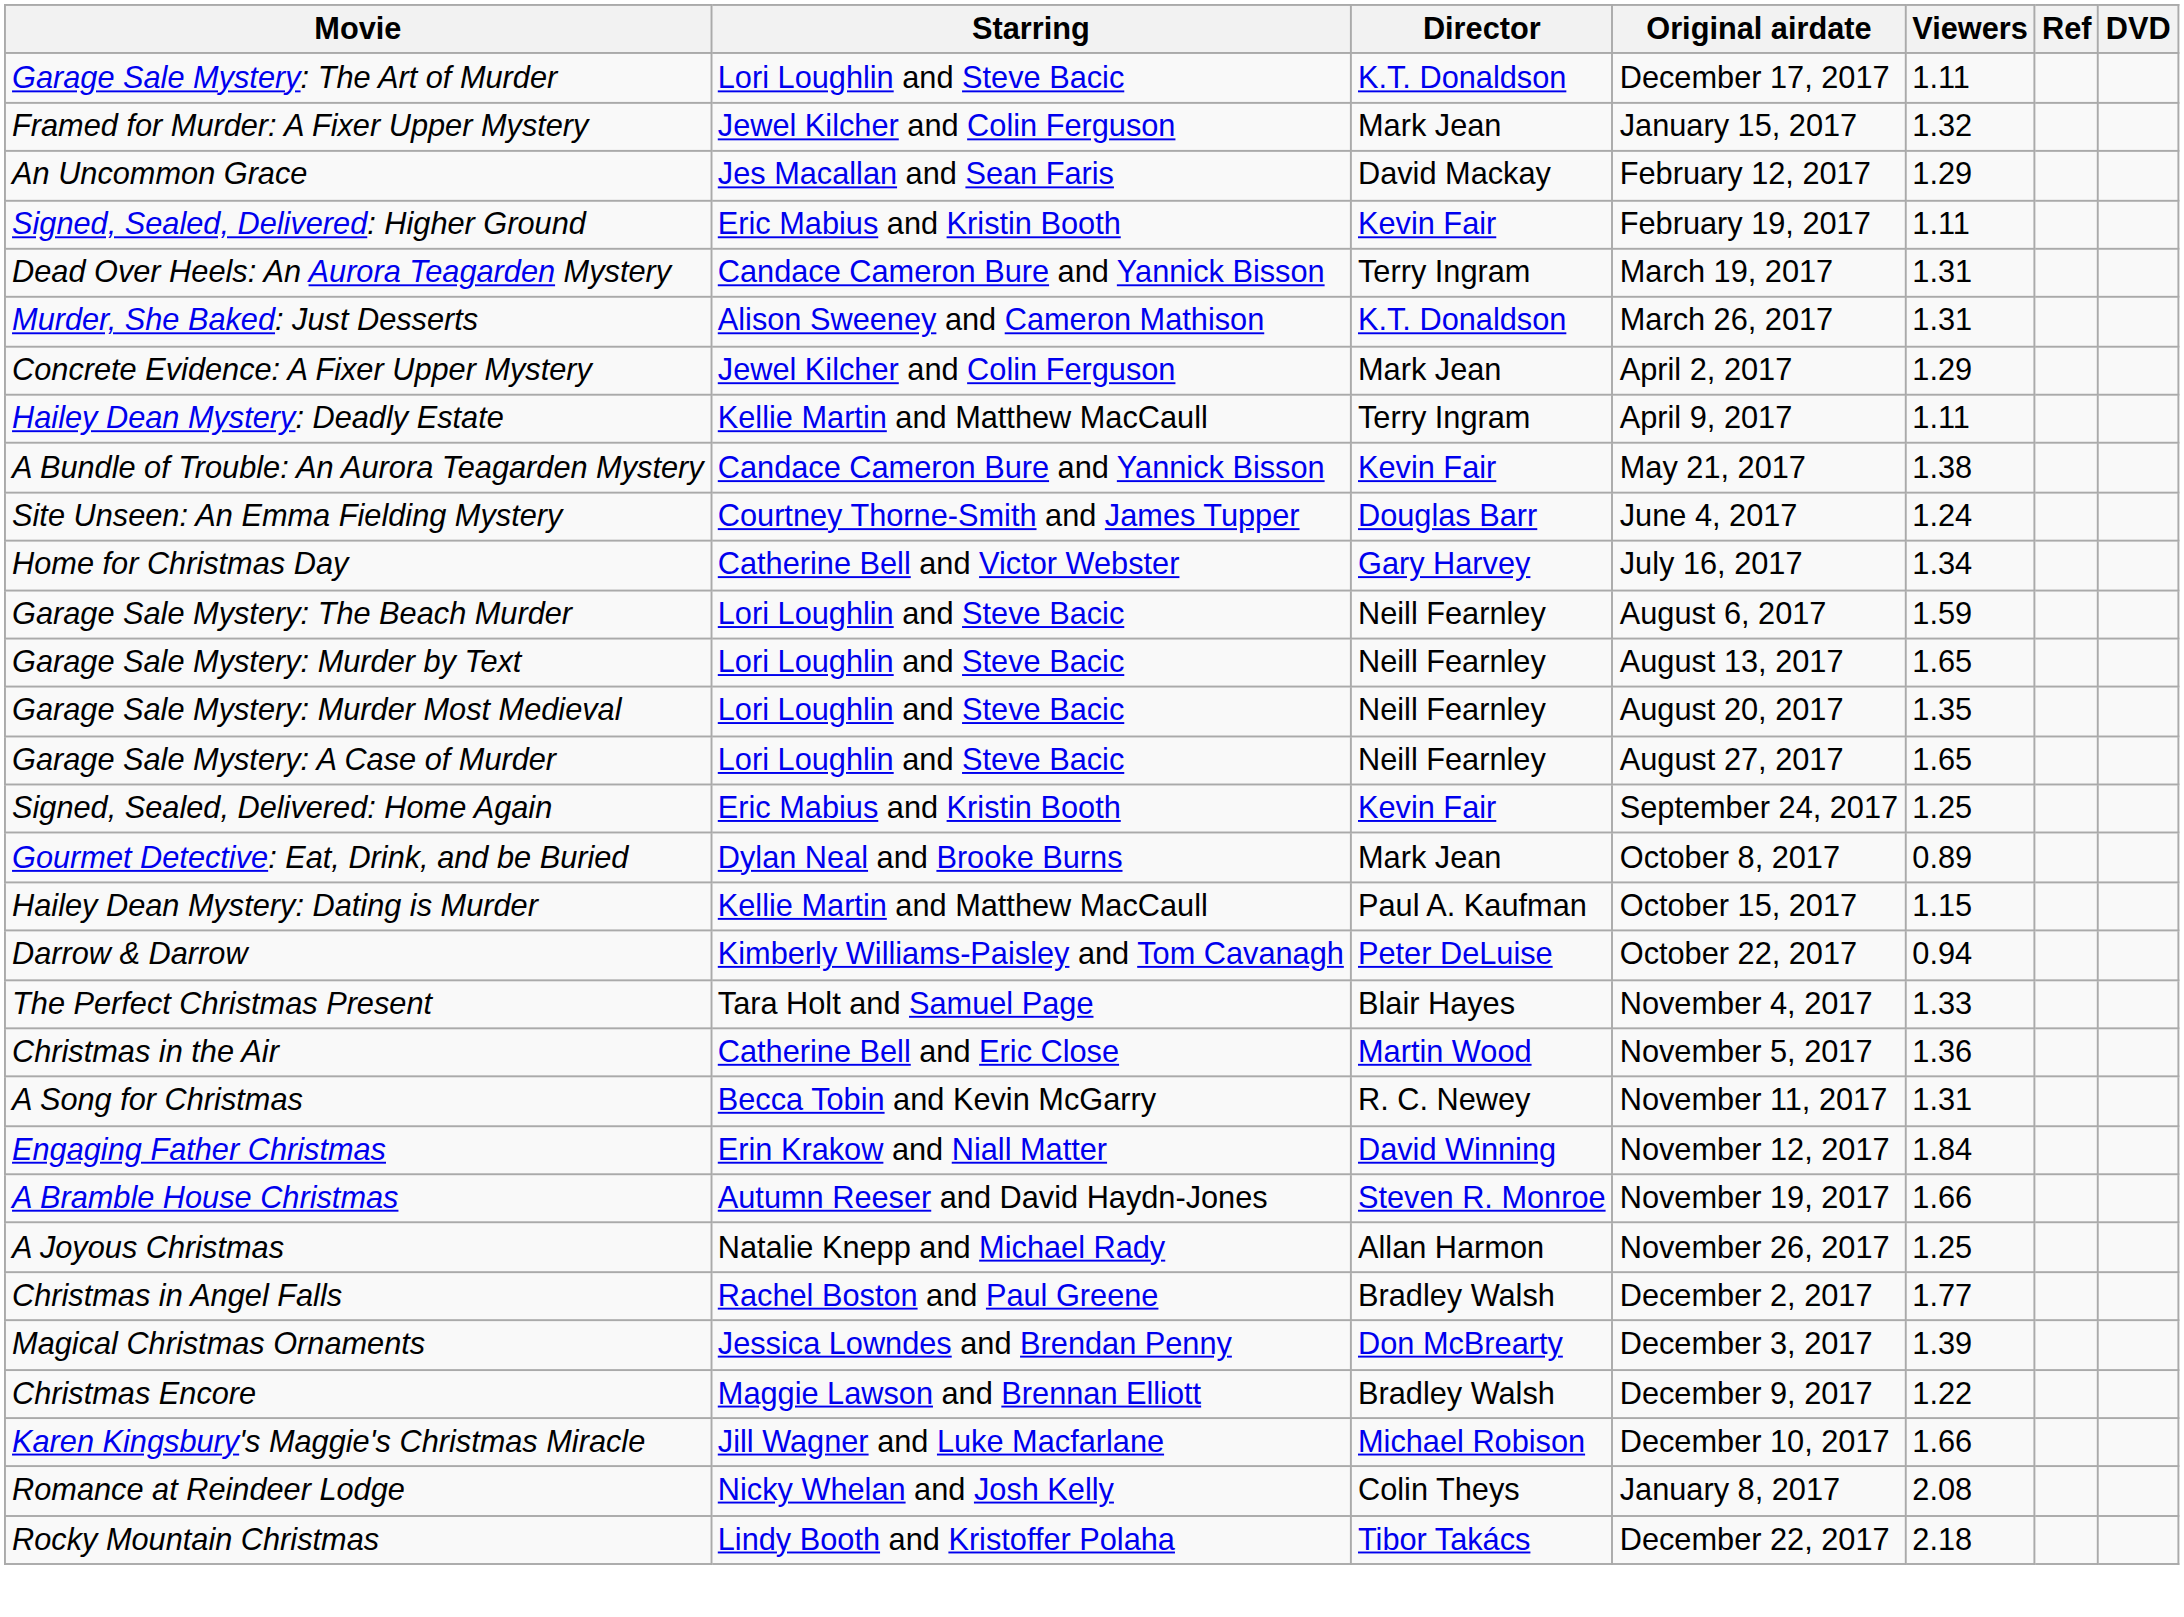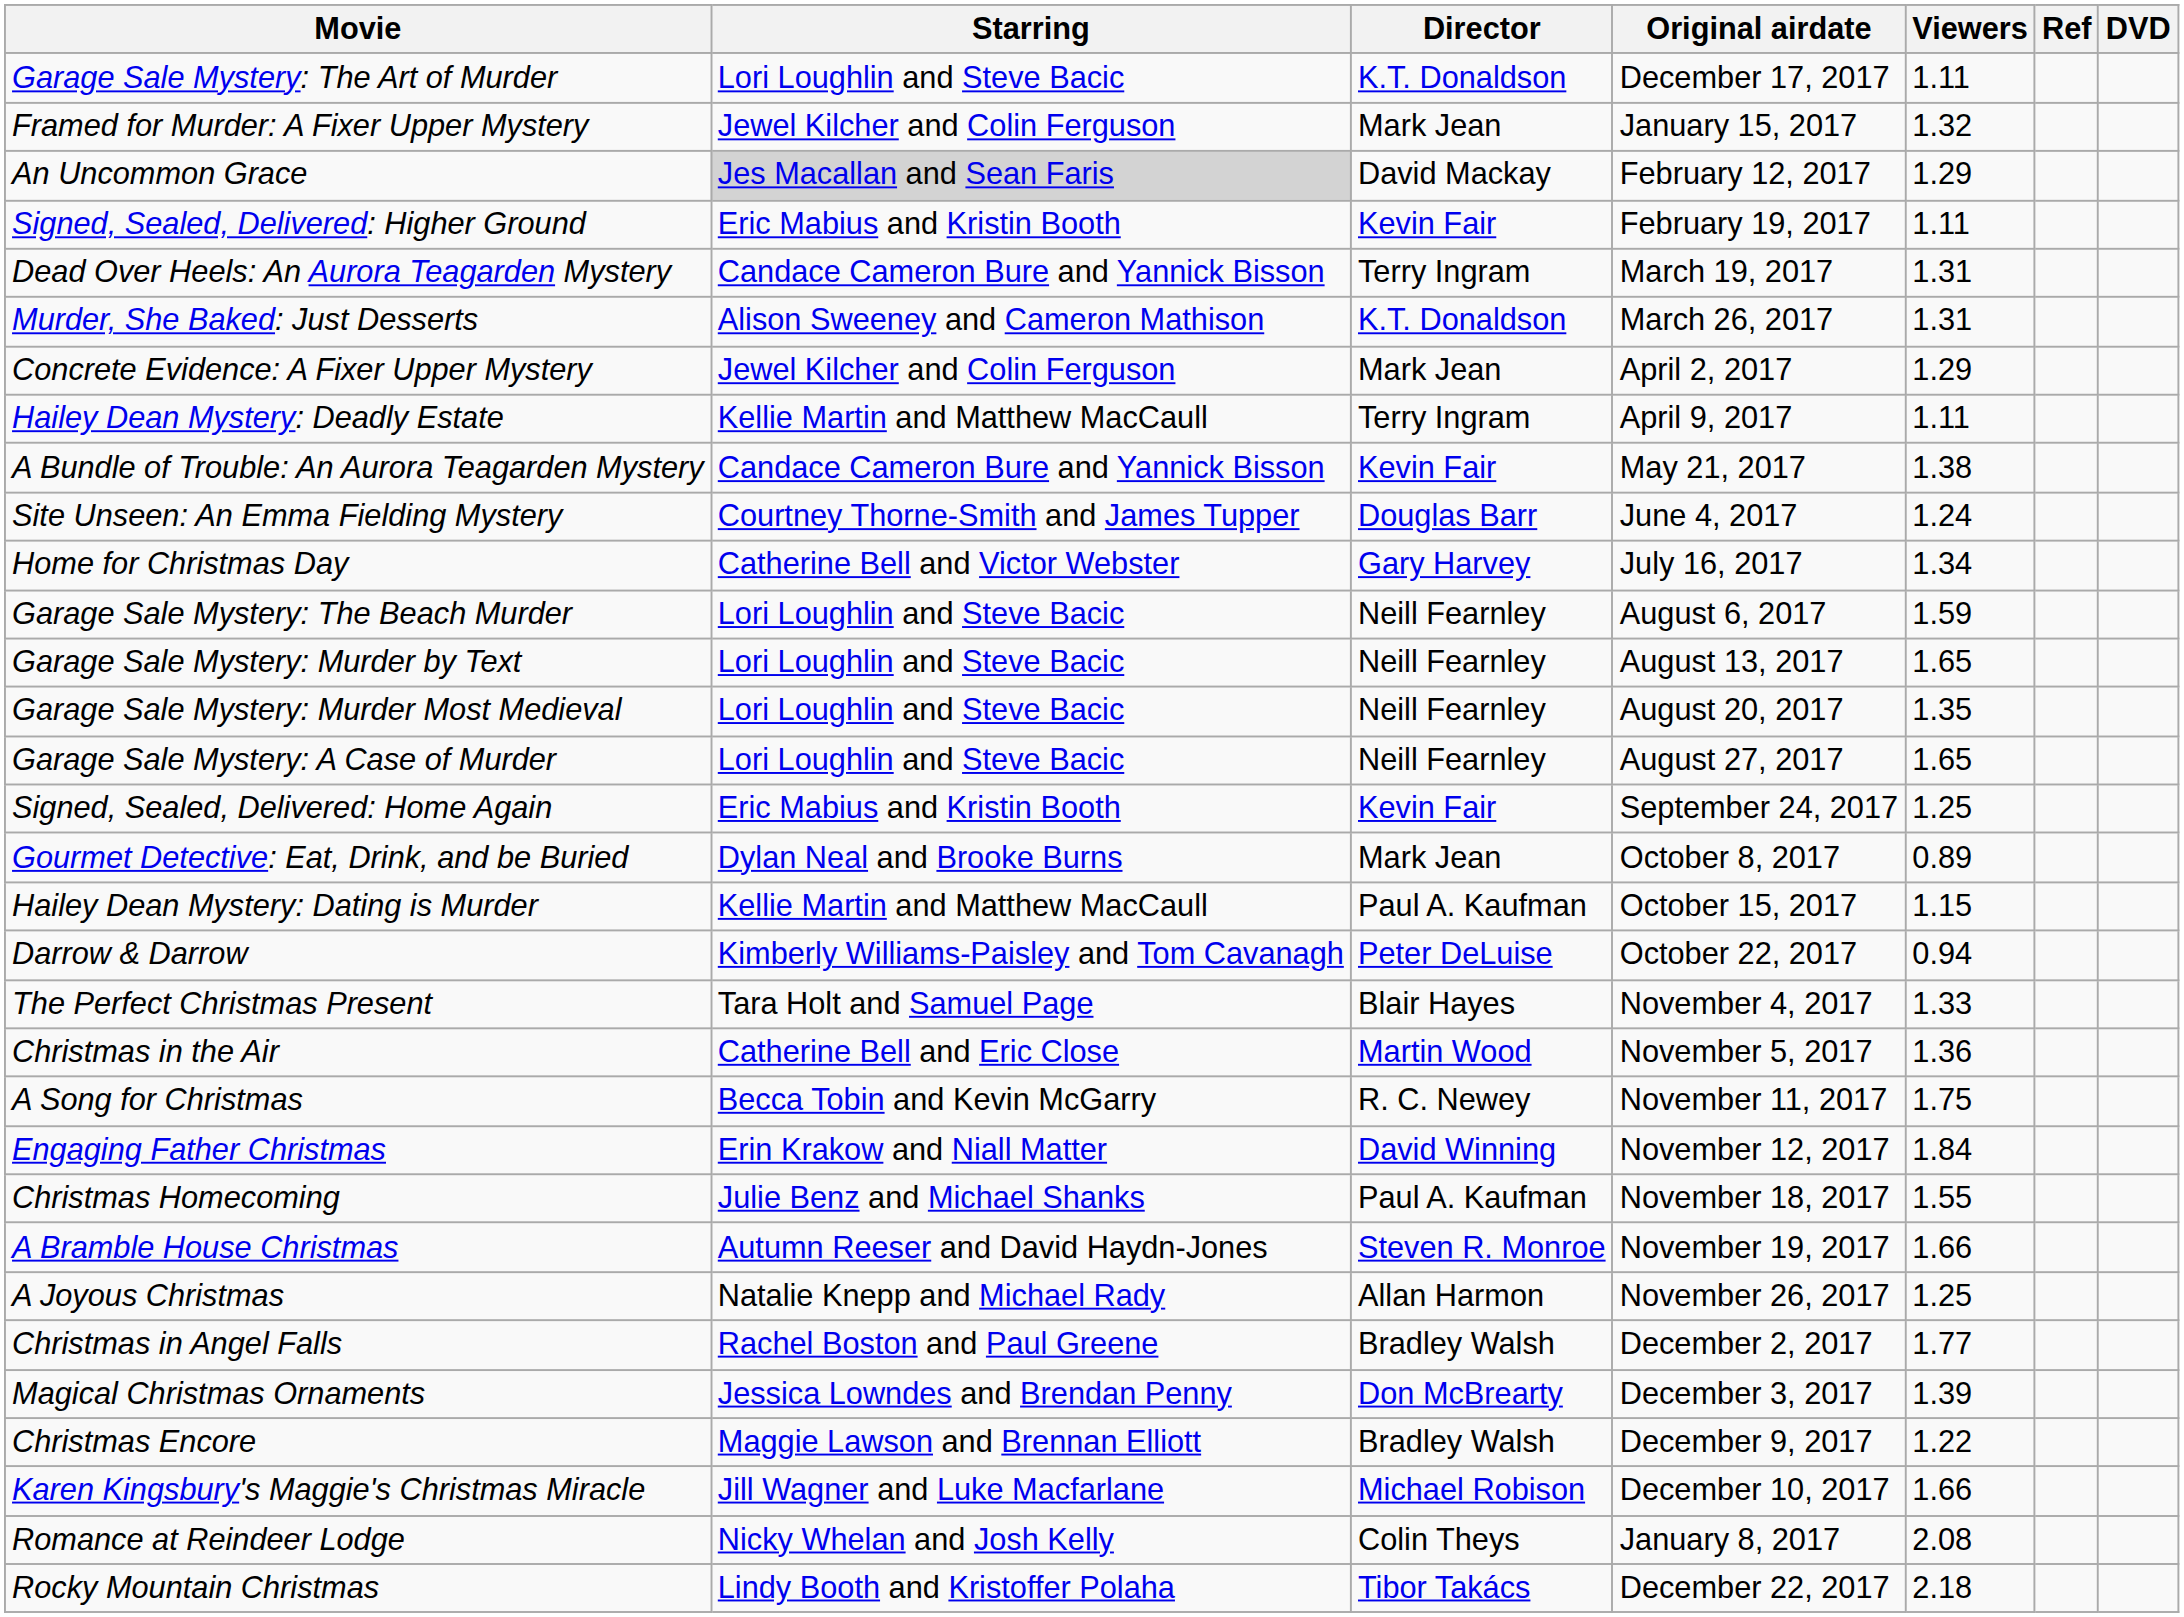An Uncommon Grace | Starring: no background -> lightgrey background
A Song for Christmas | Viewers: 1.31 -> 1.75
+ row: Christmas Homecoming | Julie Benz and Michael Shanks | Paul A. Kaufman | November 18, 2017 | 1.55
